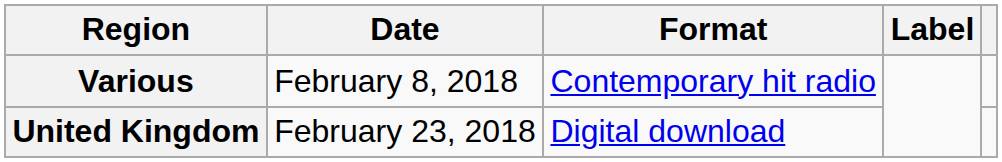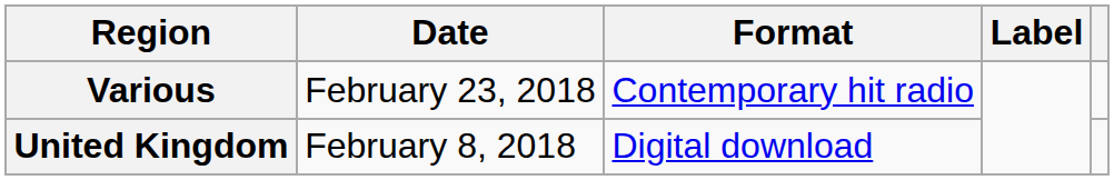Various | Date: February 8, 2018 -> February 23, 2018
United Kingdom | Date: February 23, 2018 -> February 8, 2018
